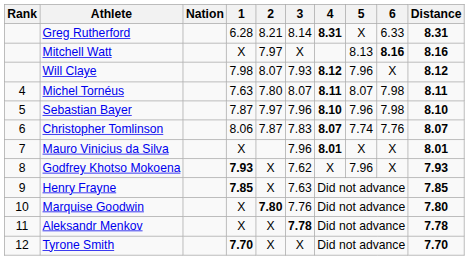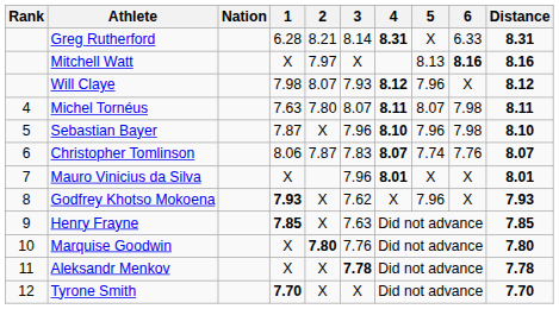Sebastian Bayer | 2: 7.97 -> X
